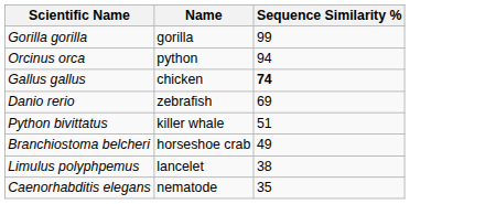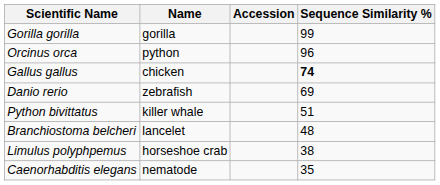+ column: Accession
Orcinus orca | Sequence Similarity %: 94 -> 96
Branchiostoma belcheri | Name: horseshoe crab -> lancelet
Branchiostoma belcheri | Sequence Similarity %: 49 -> 48
Limulus polyphpemus | Name: lancelet -> horseshoe crab
